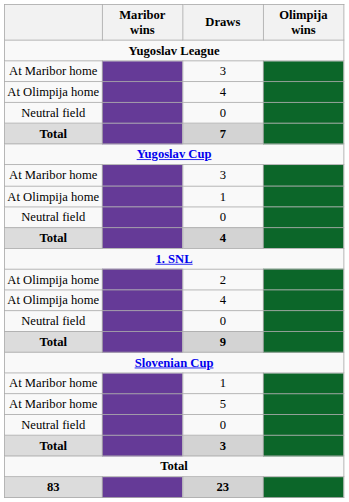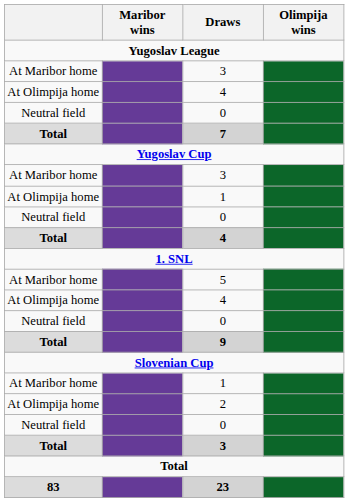rows swapped: 5 <-> 2
